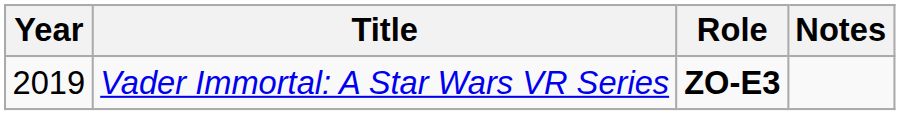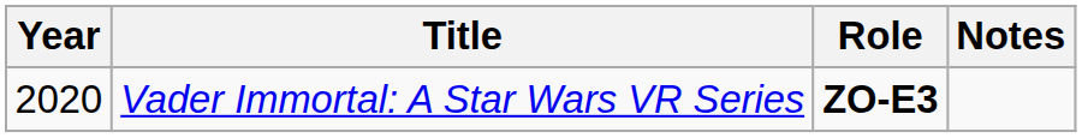Vader Immortal: A Star Wars VR Series | Year: 2019 -> 2020
